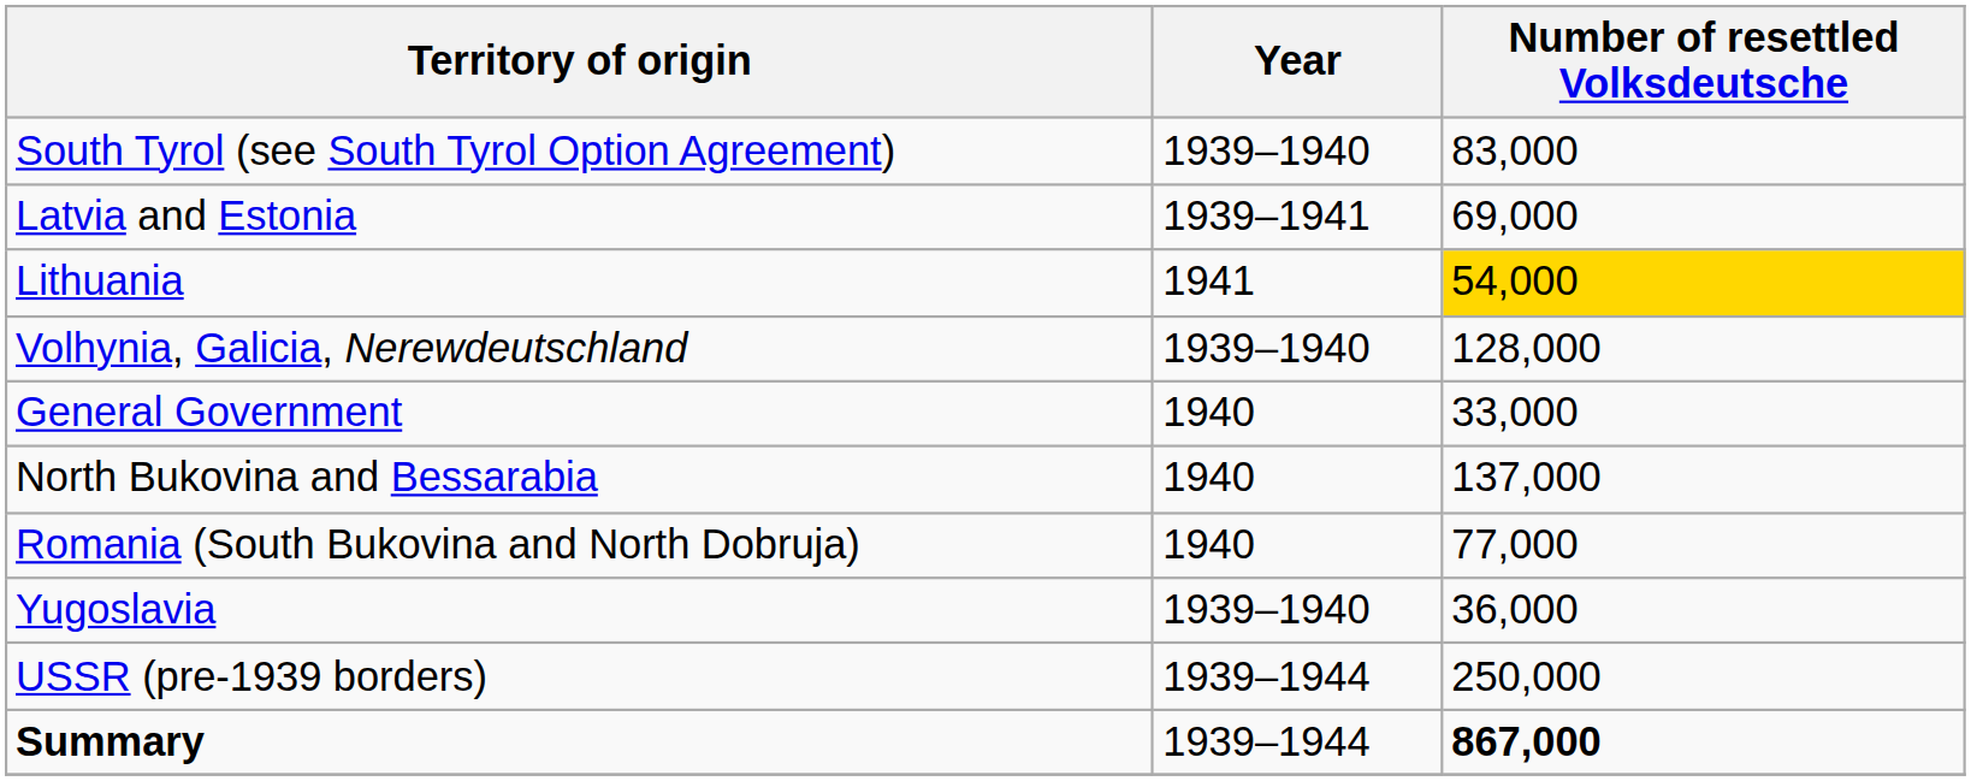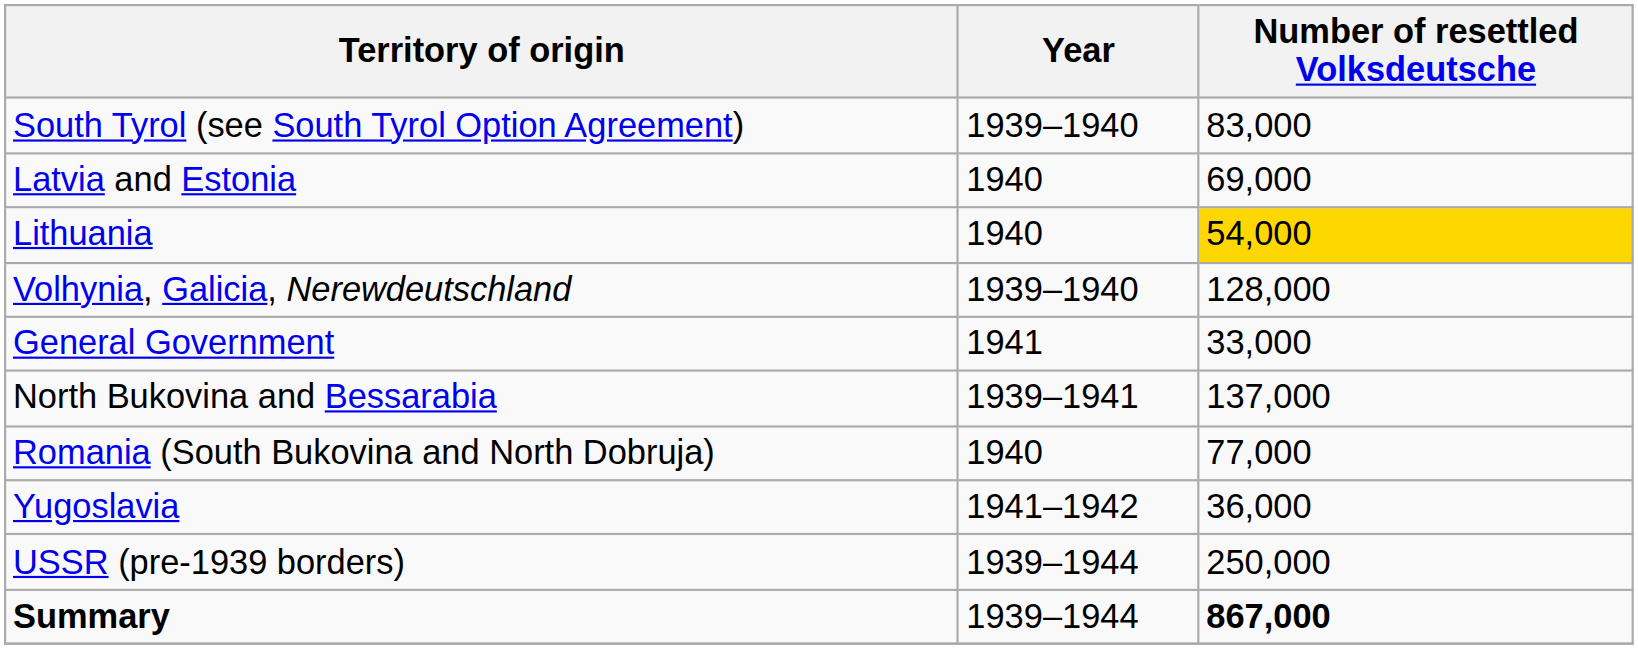Latvia and Estonia | Year: 1939–1941 -> 1940
Lithuania | Year: 1941 -> 1940
General Government | Year: 1940 -> 1941
North Bukovina and Bessarabia | Year: 1940 -> 1939–1941
Yugoslavia | Year: 1939–1940 -> 1941–1942
